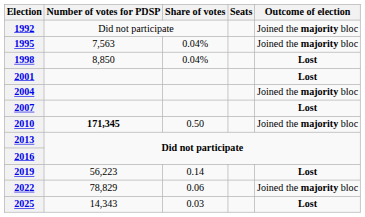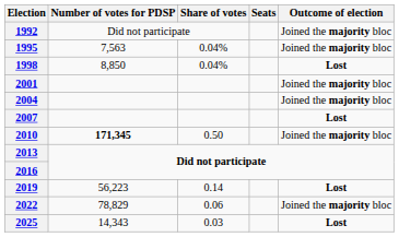2001 | Outcome of election: Lost -> Joined the majority bloc
